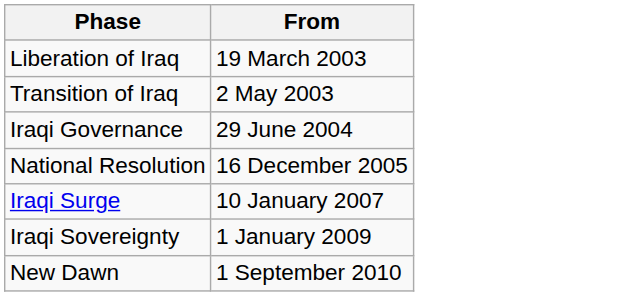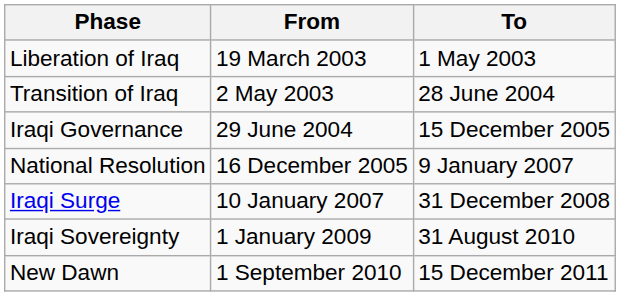+ column: To | 1 May 2003 | 28 June 2004 | 15 December 2005 | 9 January 2007 | 31 December 2008 | 31 August 2010 | 15 December 2011
